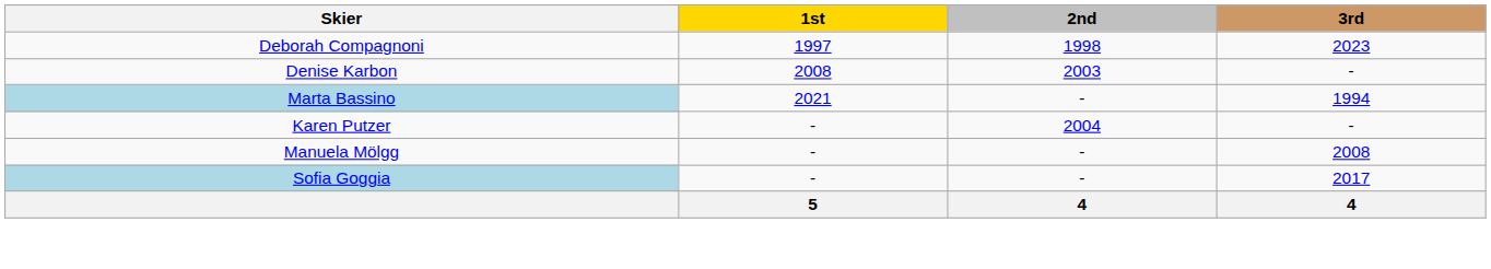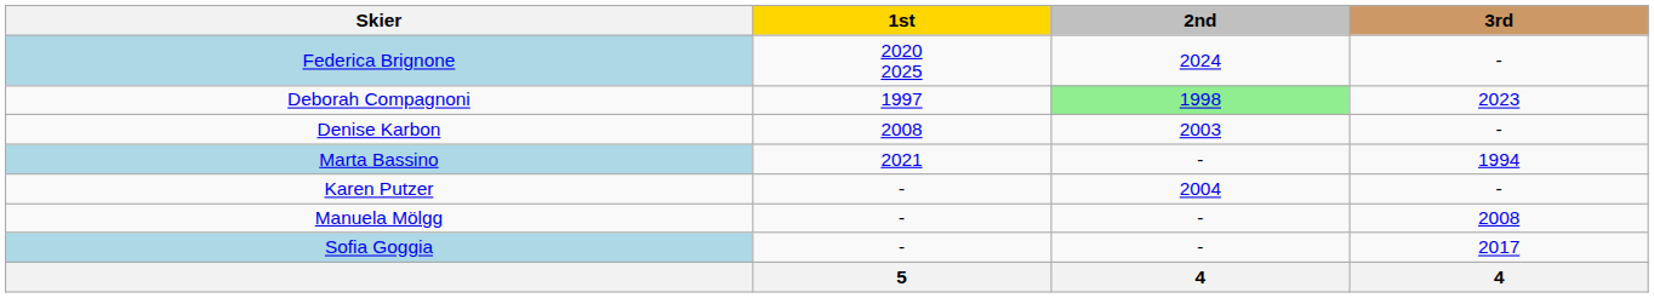+ row: Federica Brignone | 2020 2025 | 2024 | -
Deborah Compagnoni | 2nd: no background -> lightgreen background
